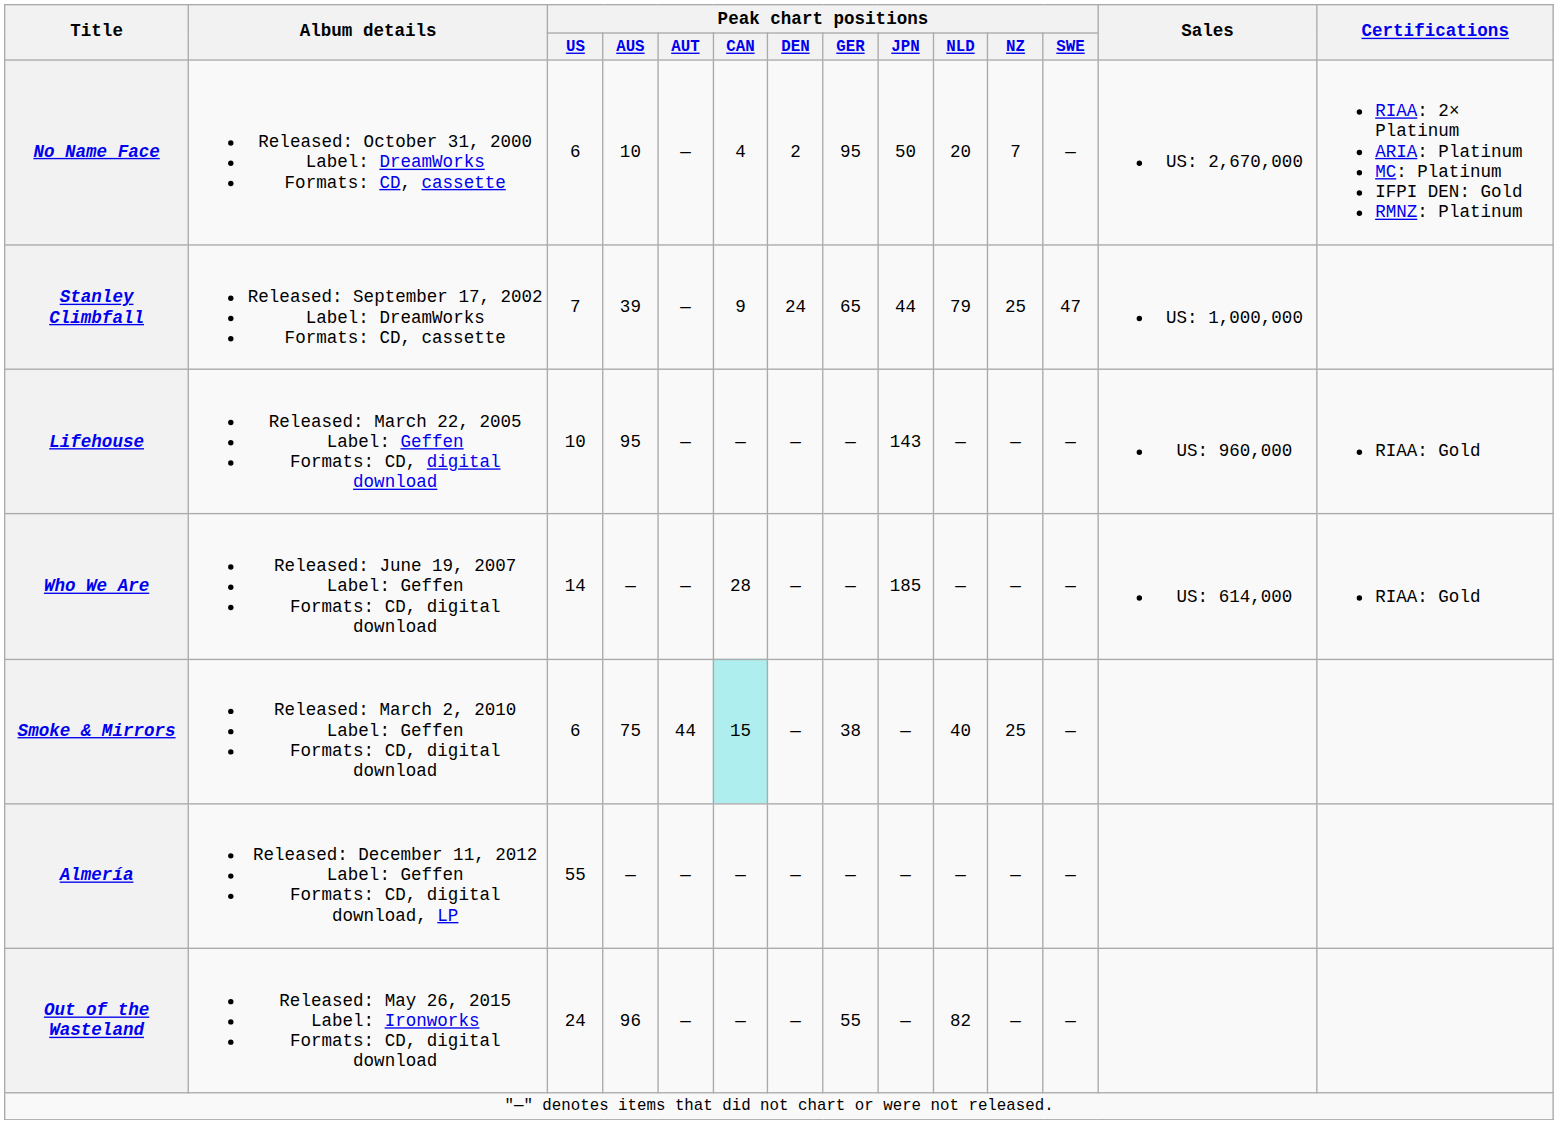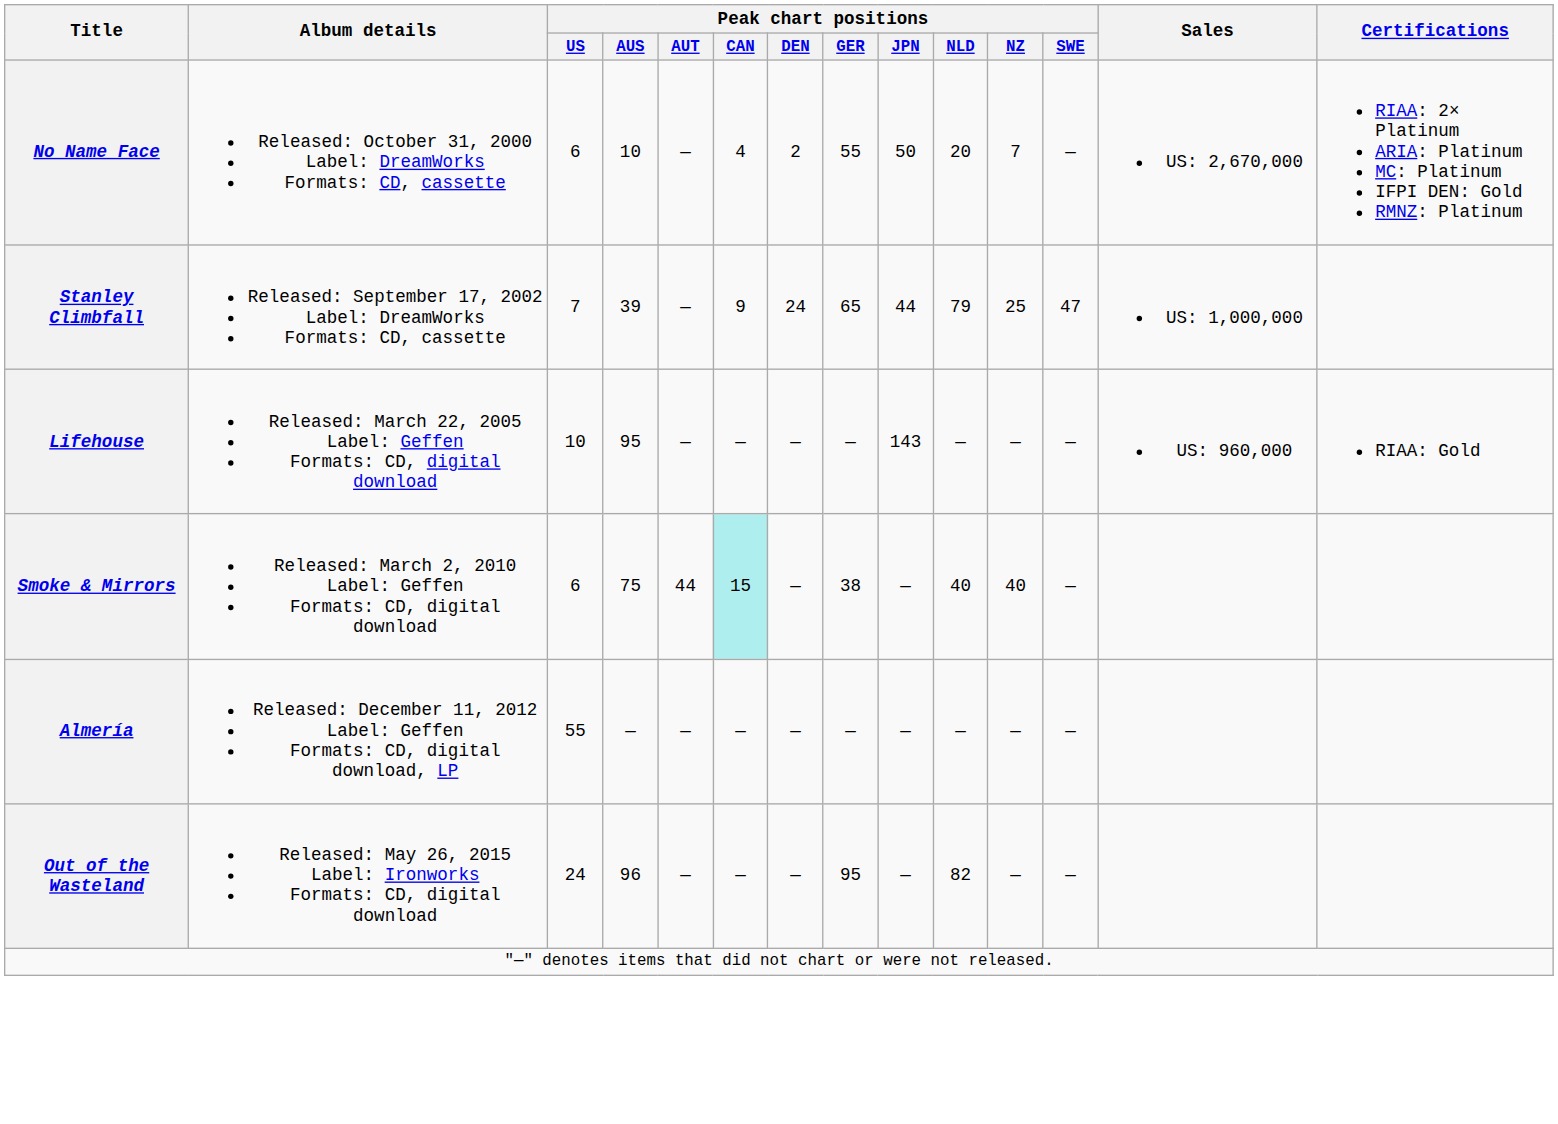No Name Face | Peak chart positions / GER: 95 -> 55
- row: Who We Are | Released: June 19, 2007 Label: Geffen Formats: CD, digital download | 14 | — | — | 28 | — | — | 185 | — | — | — | US: 614,000 | RIAA: Gold
Smoke & Mirrors | Peak chart positions / NZ: 25 -> 40
Out of the Wasteland | Peak chart positions / GER: 55 -> 95
